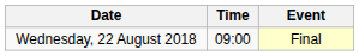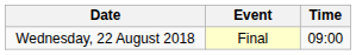columns swapped: Time <-> Event
